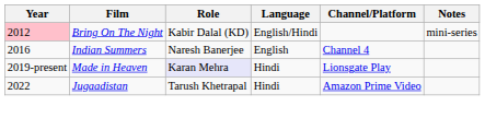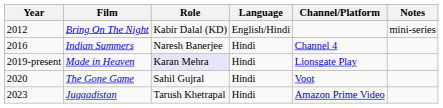Bring On The Night | Year: pink background -> no background
Indian Summers | Language: English -> Hindi
+ row: 2020 | The Gone Game | Sahil Gujral | Hindi | Voot
Jugaadistan | Year: 2022 -> 2023
